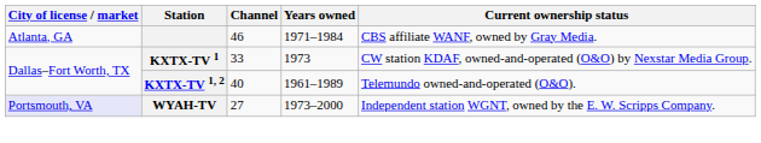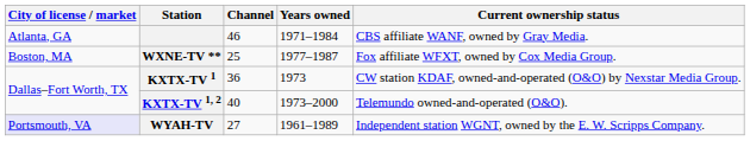+ row: Boston, MA | WXNE-TV ** | 25 | 1977–1987 | Fox affiliate WFXT, owned by Cox Media Group.
KXTX-TV 1 | Channel: 33 -> 36
KXTX-TV 1, 2 | Years owned: 1961–1989 -> 1973–2000
WYAH-TV | Years owned: 1973–2000 -> 1961–1989
